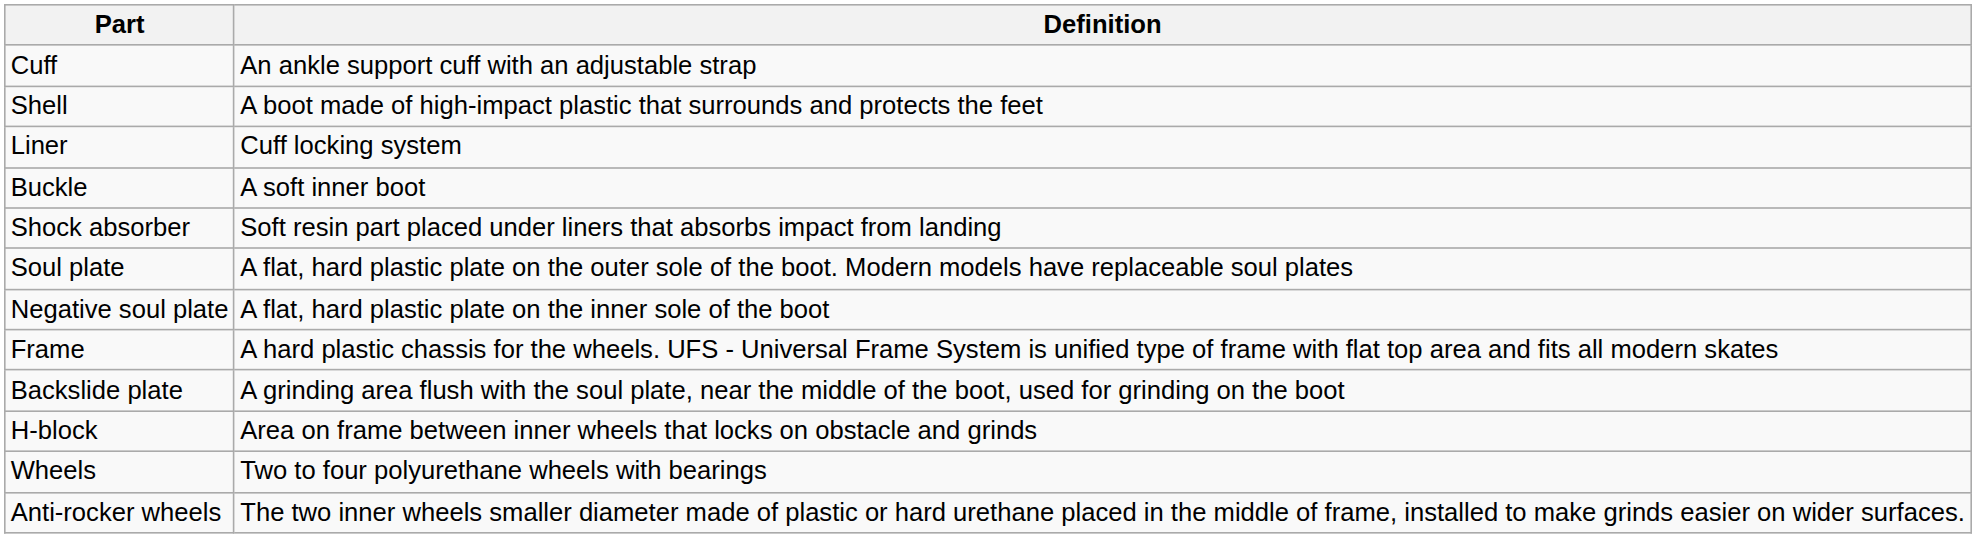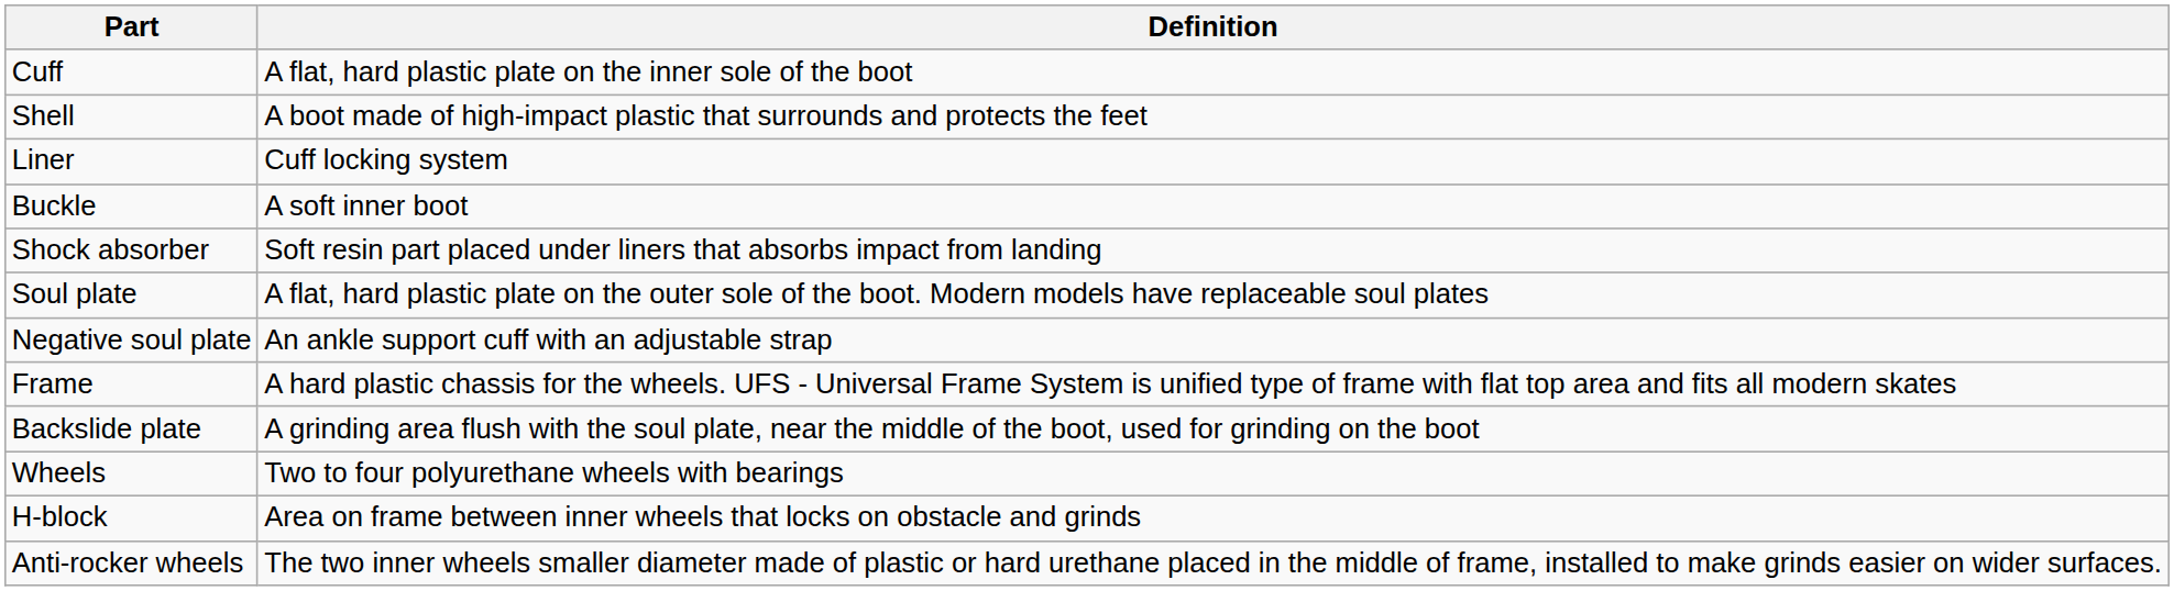Cuff | Definition: An ankle support cuff with an adjustable strap -> A flat, hard plastic plate on the inner sole of the boot
Negative soul plate | Definition: A flat, hard plastic plate on the inner sole of the boot -> An ankle support cuff with an adjustable strap
rows swapped: H-block <-> Wheels
